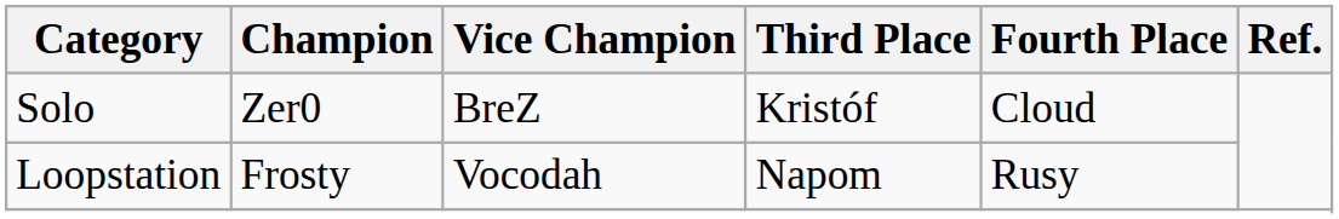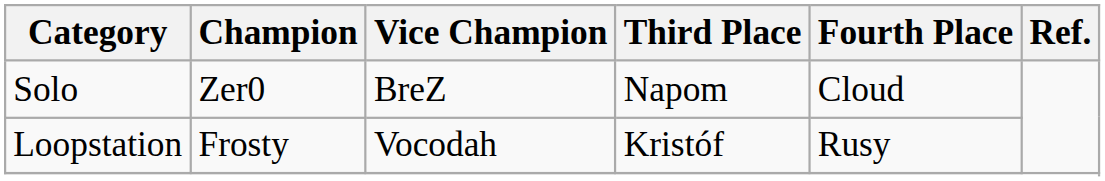Solo | Third Place: Kristóf -> Napom
Loopstation | Third Place: Napom -> Kristóf
